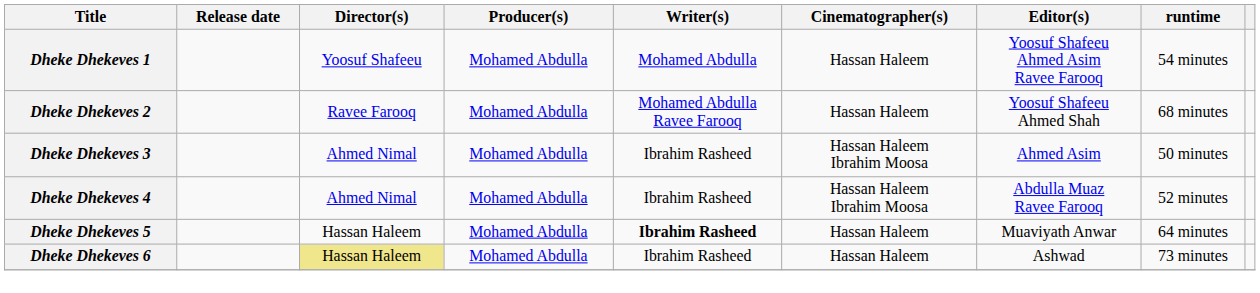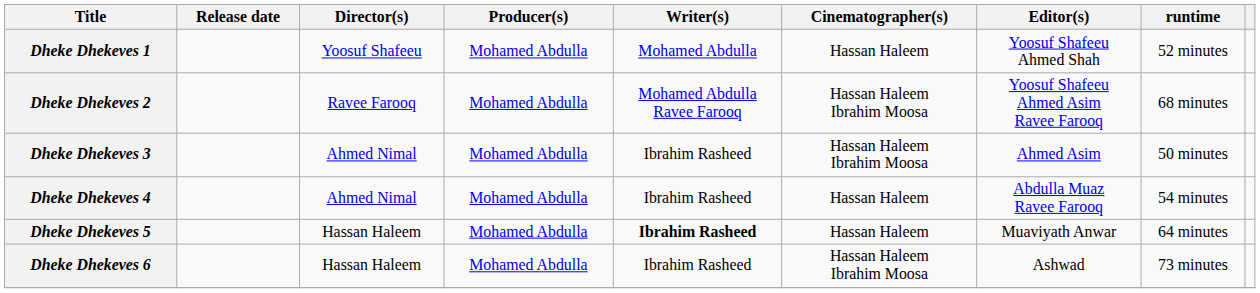Dheke Dhekeves 1 | Editor(s): Yoosuf Shafeeu Ahmed Asim Ravee Farooq -> Yoosuf Shafeeu Ahmed Shah
Dheke Dhekeves 1 | runtime: 54 minutes -> 52 minutes
Dheke Dhekeves 2 | Cinematographer(s): Hassan Haleem -> Hassan Haleem Ibrahim Moosa
Dheke Dhekeves 2 | Editor(s): Yoosuf Shafeeu Ahmed Shah -> Yoosuf Shafeeu Ahmed Asim Ravee Farooq
Dheke Dhekeves 4 | Cinematographer(s): Hassan Haleem Ibrahim Moosa -> Hassan Haleem
Dheke Dhekeves 4 | runtime: 52 minutes -> 54 minutes
Dheke Dhekeves 6 | Director(s): khaki background -> no background
Dheke Dhekeves 6 | Cinematographer(s): Hassan Haleem -> Hassan Haleem Ibrahim Moosa
